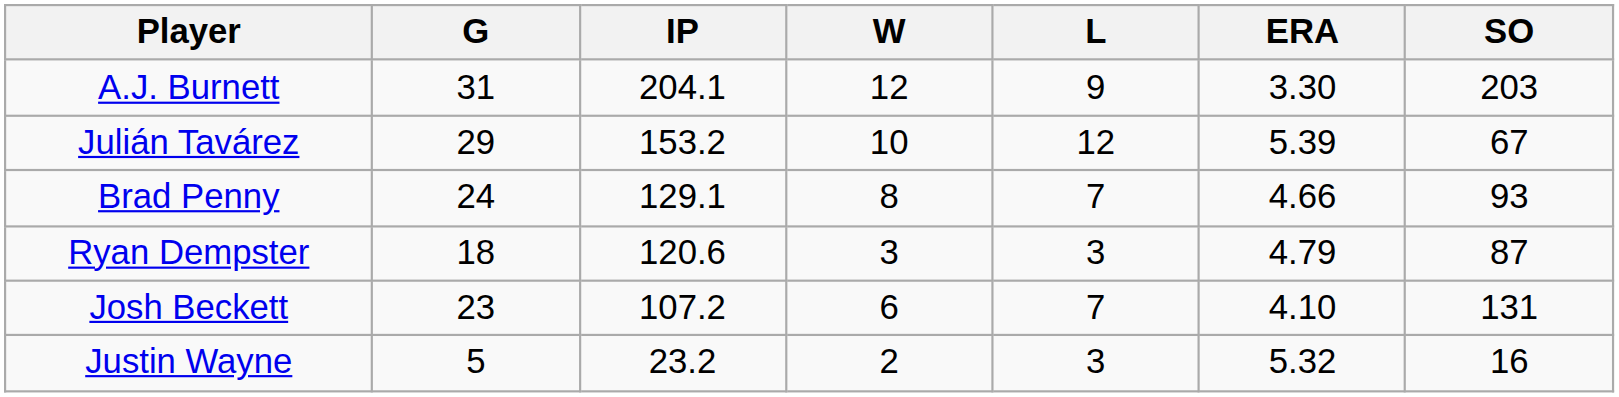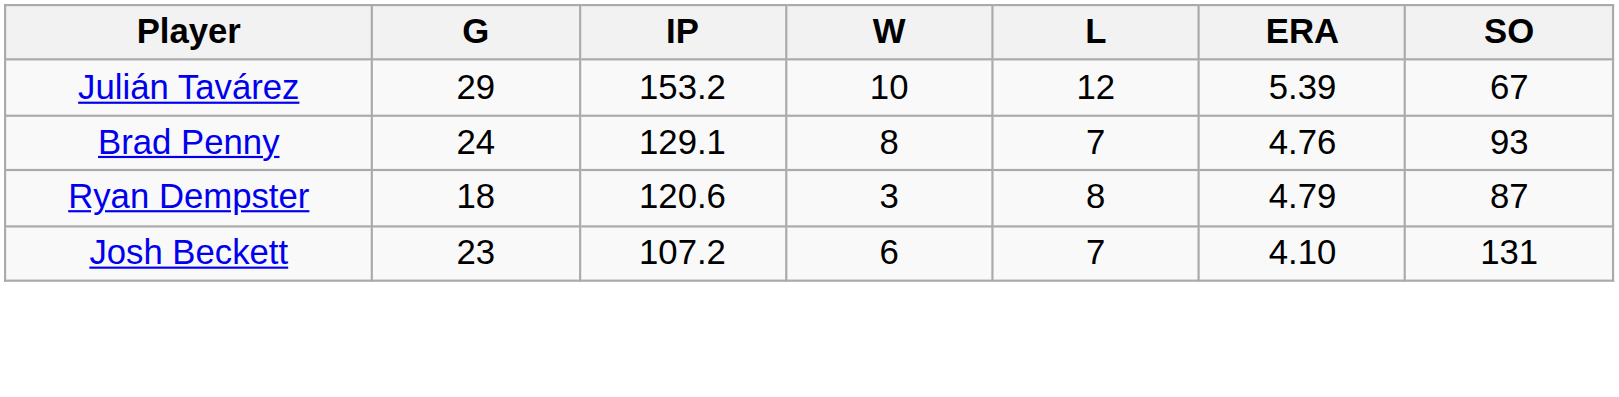- row: A.J. Burnett | 31 | 204.1 | 12 | 9 | 3.30 | 203
Brad Penny | ERA: 4.66 -> 4.76
Ryan Dempster | L: 3 -> 8
- row: Justin Wayne | 5 | 23.2 | 2 | 3 | 5.32 | 16
